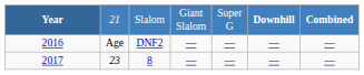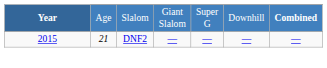Slalom | column 2: 21 -> Age
Slalom | column 6: bold -> normal
DNF2 | Year: 2016 -> 2015
DNF2 | column 2: Age -> 21
- row: 2017 | 23 | 8 | — | — | — | —
